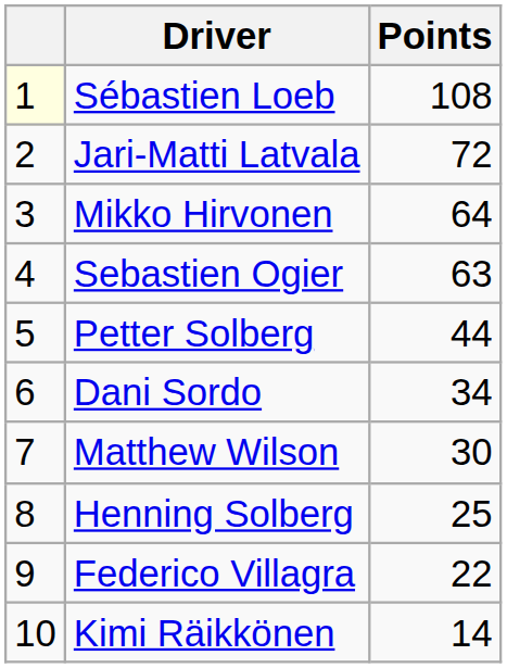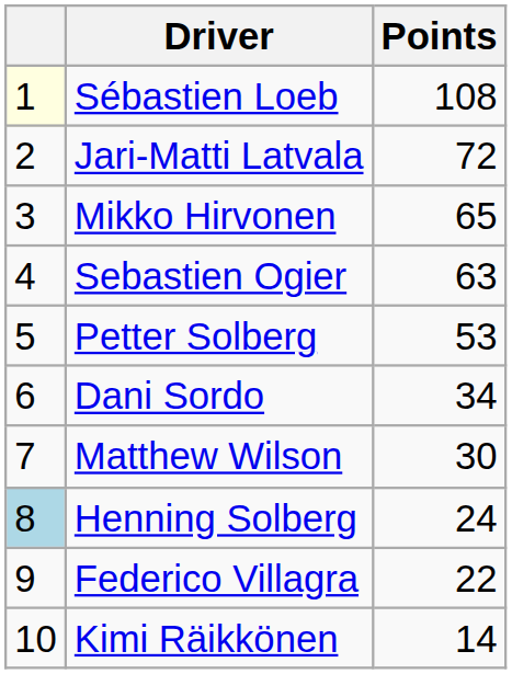Mikko Hirvonen | Points: 64 -> 65
Petter Solberg | Points: 44 -> 53
Henning Solberg | column 1: no background -> lightblue background
Henning Solberg | Points: 25 -> 24
